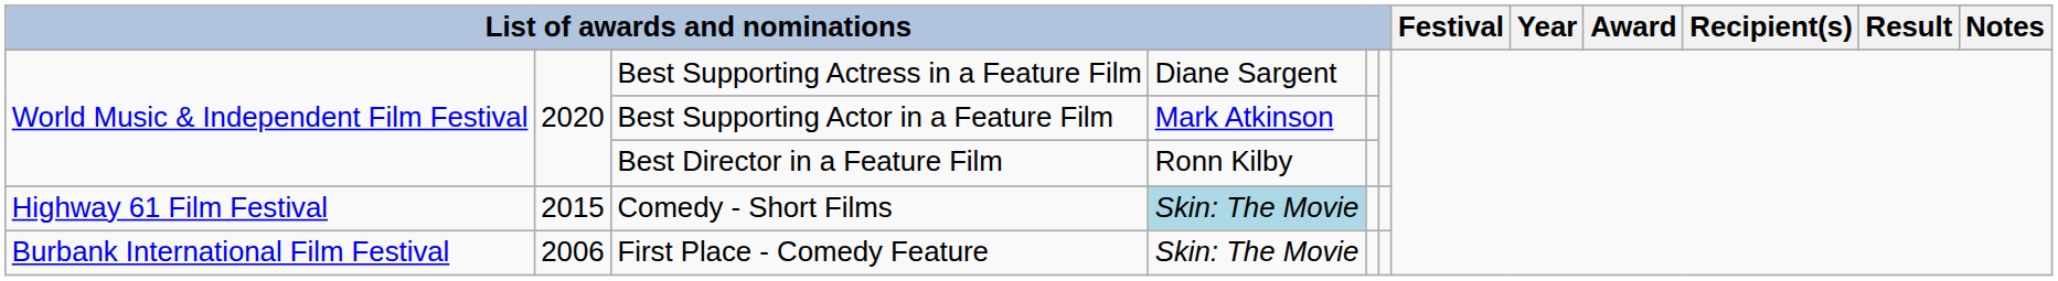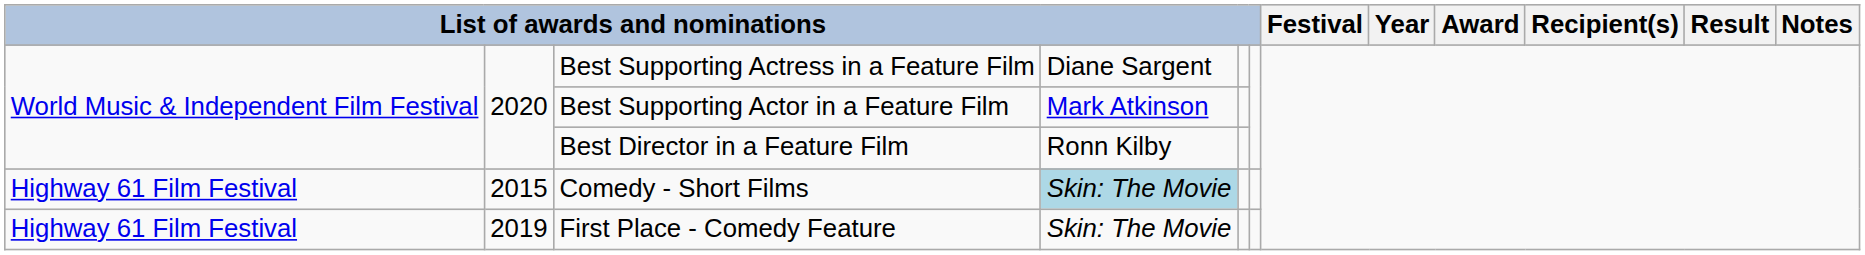First Place - Comedy Feature | column 1: Burbank International Film Festival -> Highway 61 Film Festival
First Place - Comedy Feature | column 2: 2006 -> 2019
